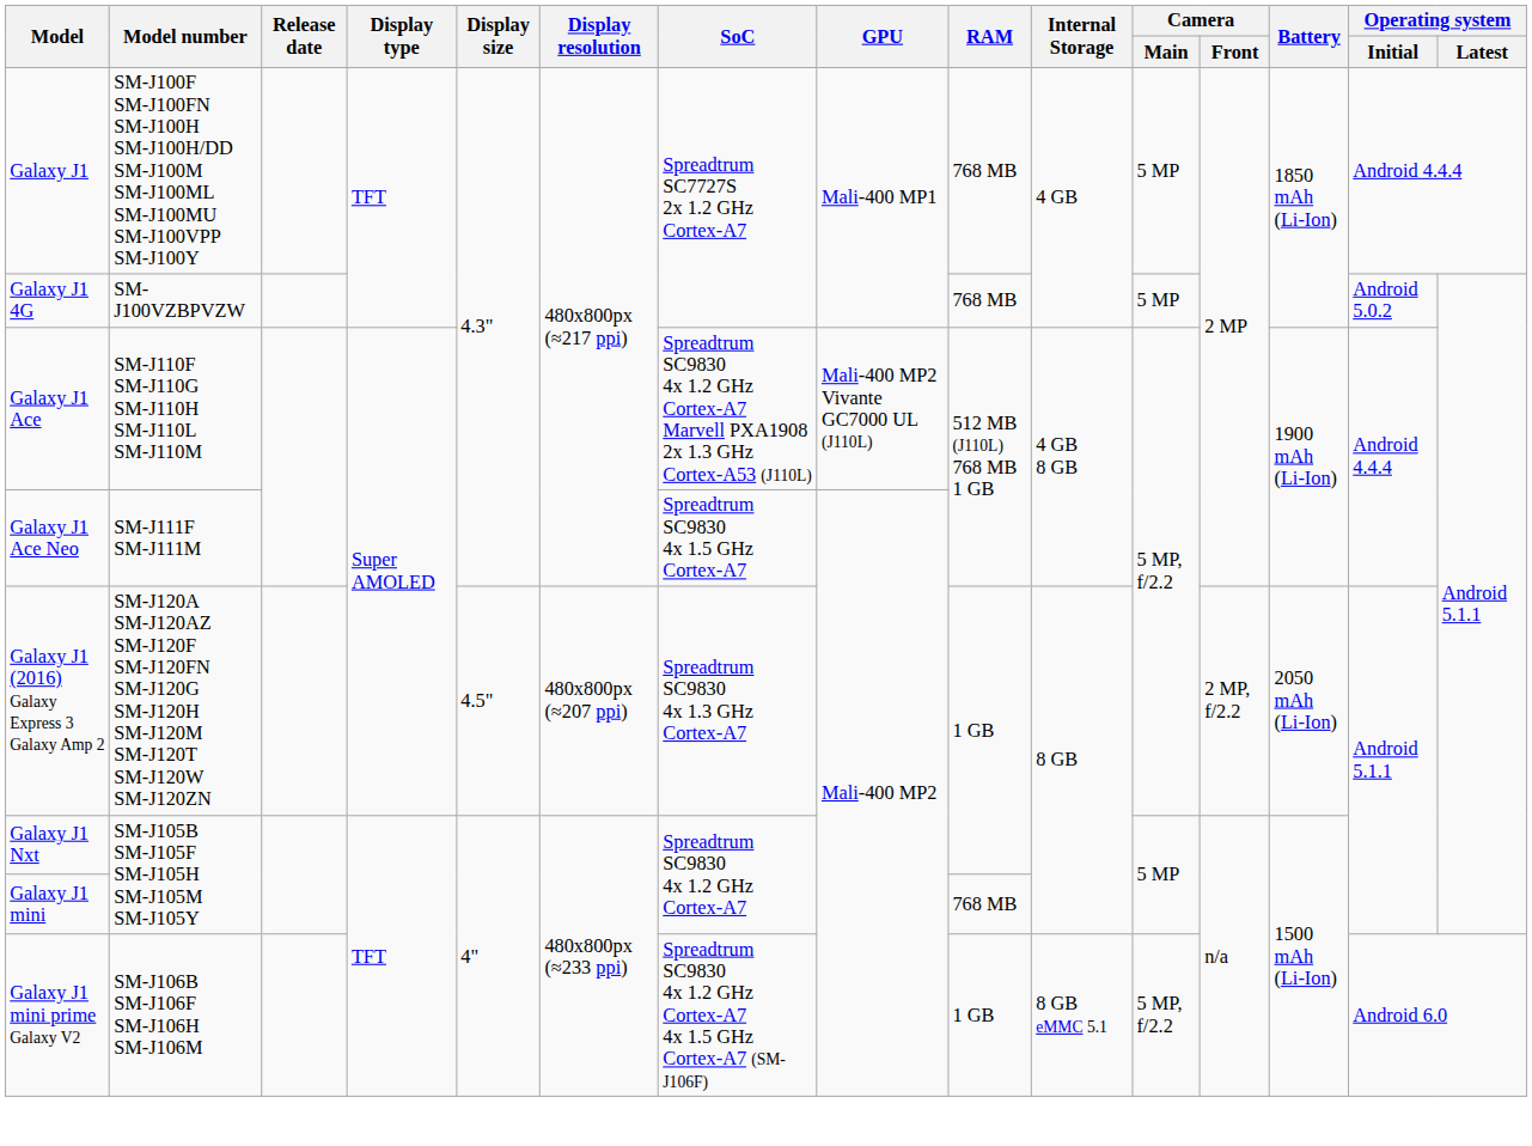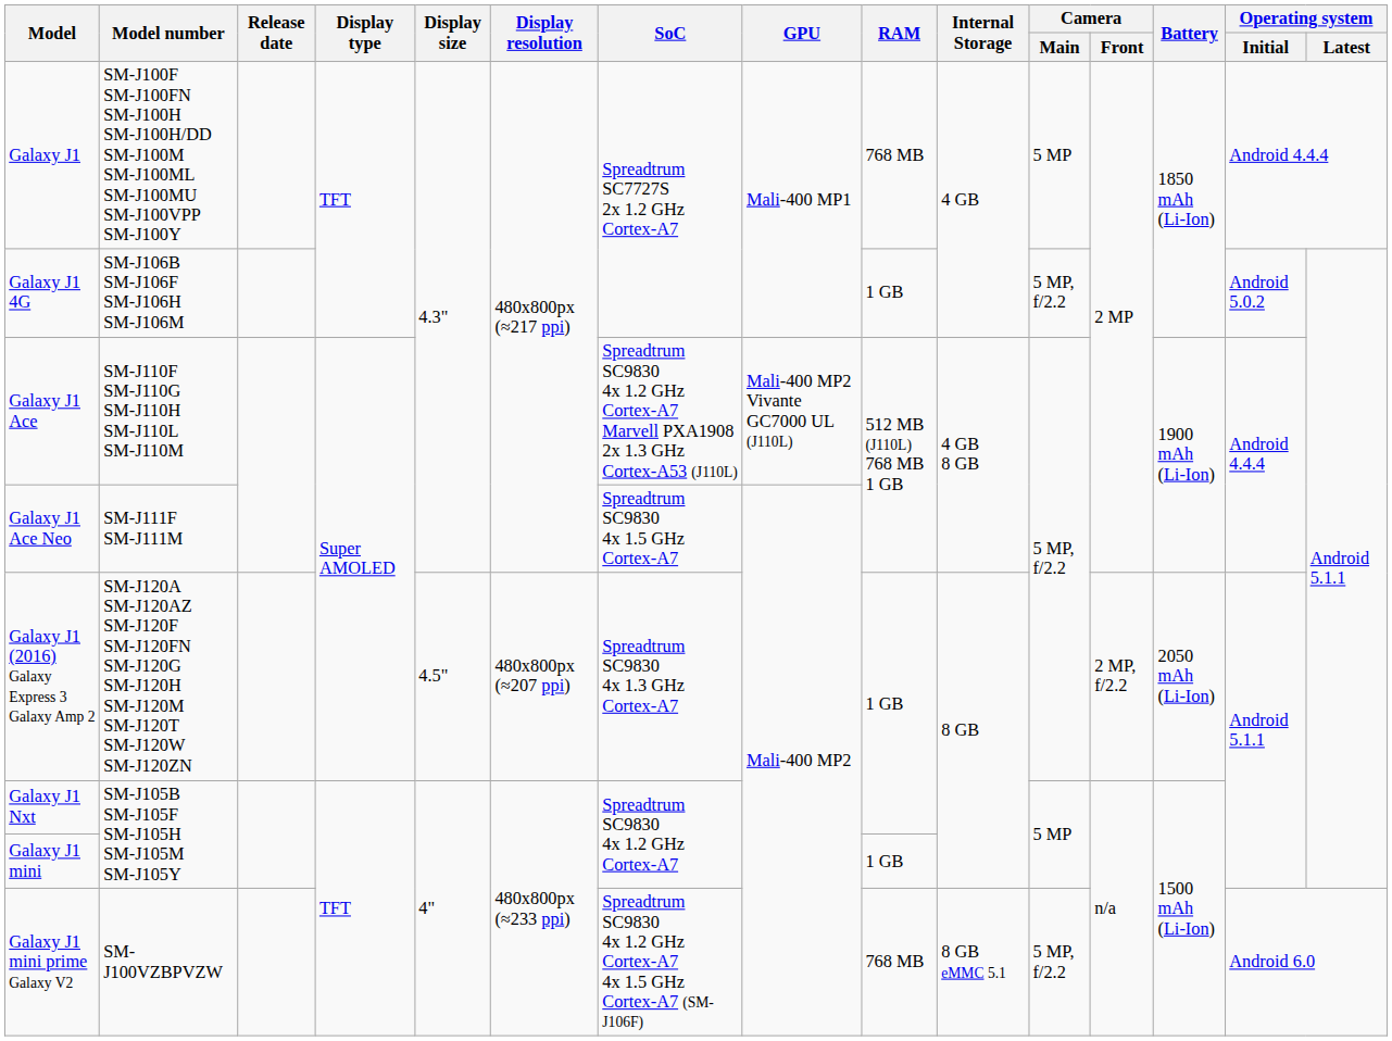Galaxy J1 4G | Model number: SM-J100VZBPVZW -> SM-J106B SM-J106F SM-J106H SM-J106M
Galaxy J1 4G | RAM: 768 MB -> 1 GB
Galaxy J1 4G | Camera / Main: 5 MP -> 5 MP, f/2.2
Galaxy J1 mini | RAM: 768 MB -> 1 GB
Galaxy J1 mini prime Galaxy V2 | Model number: SM-J106B SM-J106F SM-J106H SM-J106M -> SM-J100VZBPVZW
Galaxy J1 mini prime Galaxy V2 | RAM: 1 GB -> 768 MB
